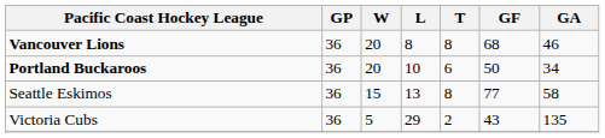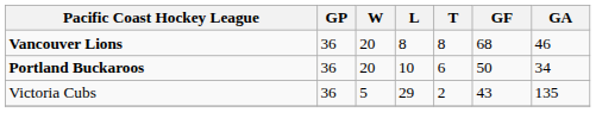- row: Seattle Eskimos | 36 | 15 | 13 | 8 | 77 | 58
